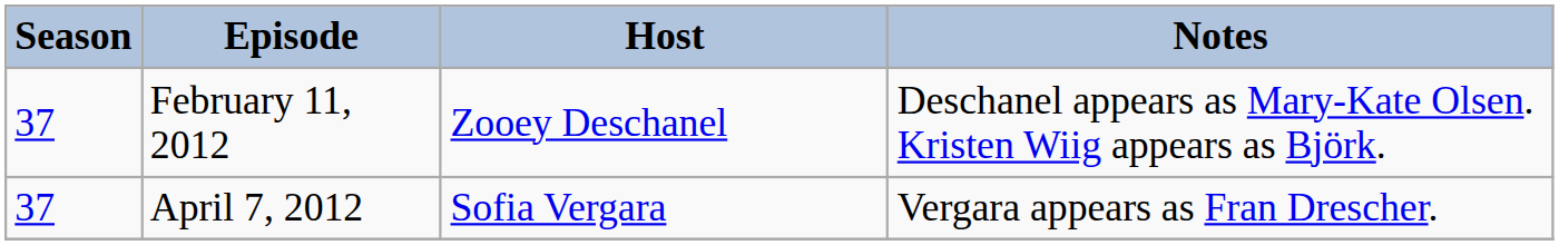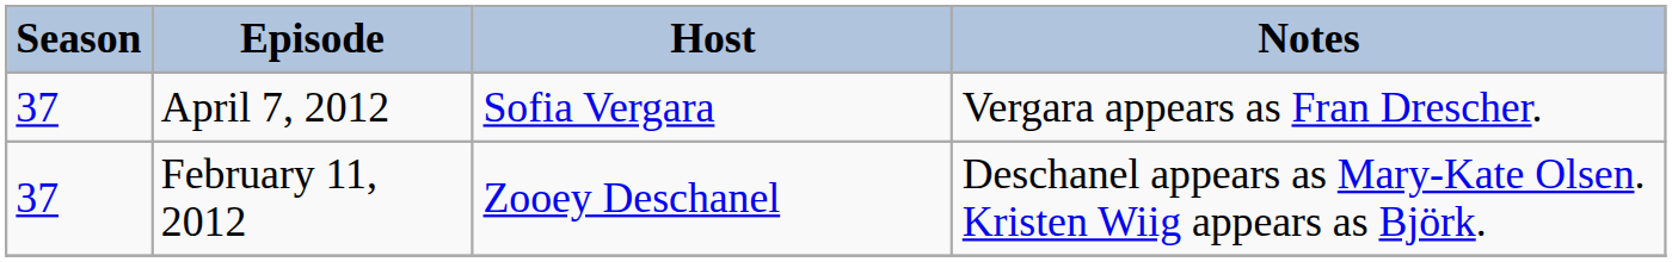rows swapped: February 11, 2012 <-> April 7, 2012
